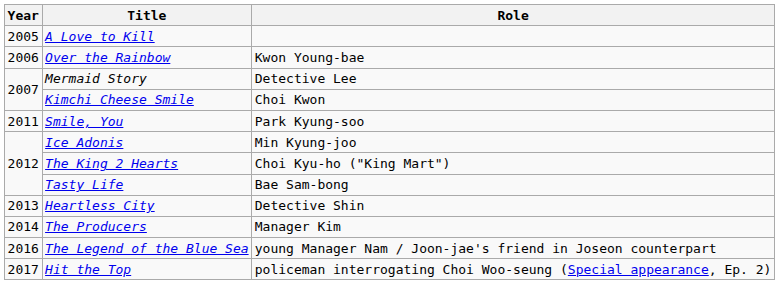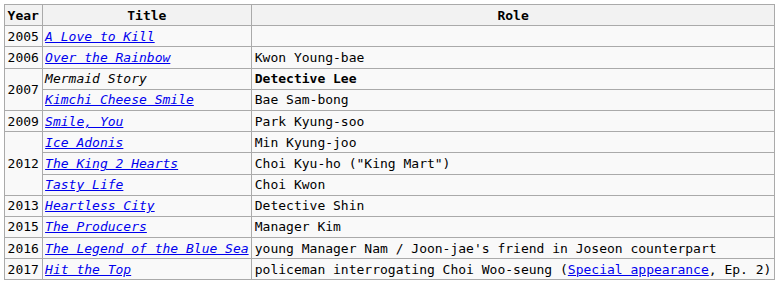Mermaid Story | Role: normal -> bold
Kimchi Cheese Smile | Role: Choi Kwon -> Bae Sam-bong
Smile, You | Year: 2011 -> 2009
Tasty Life | Role: Bae Sam-bong -> Choi Kwon
The Producers | Year: 2014 -> 2015
